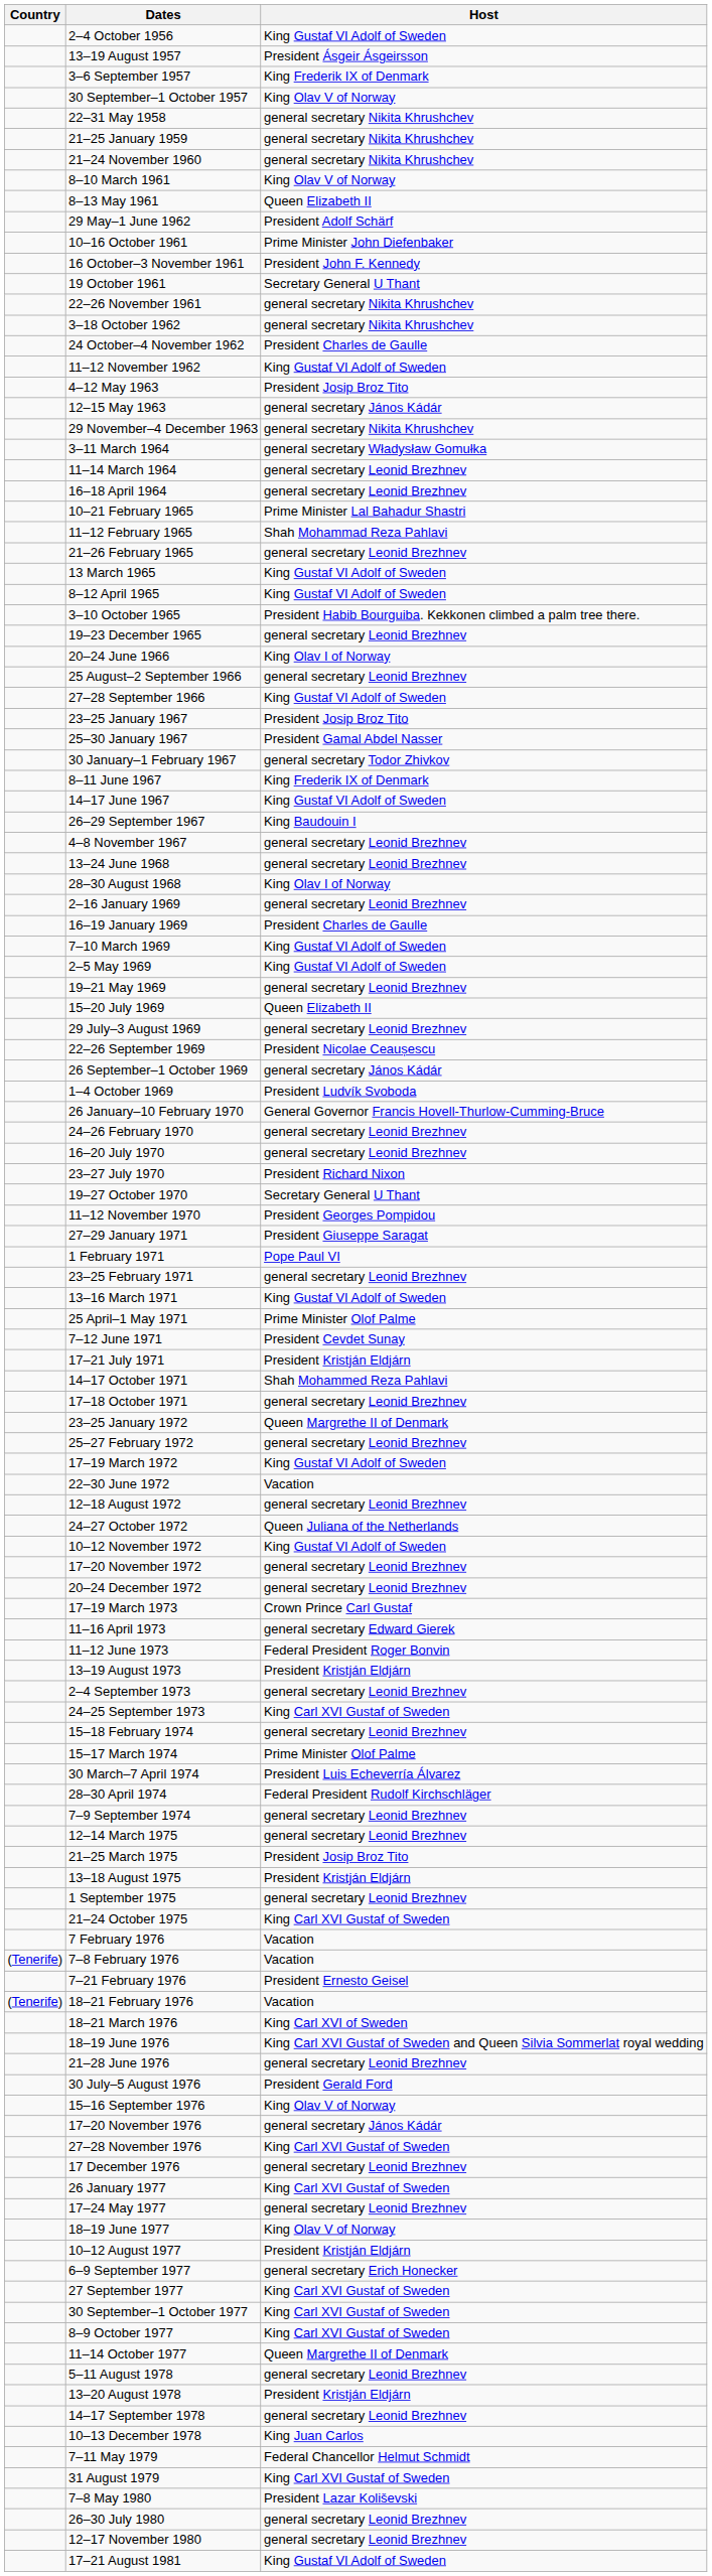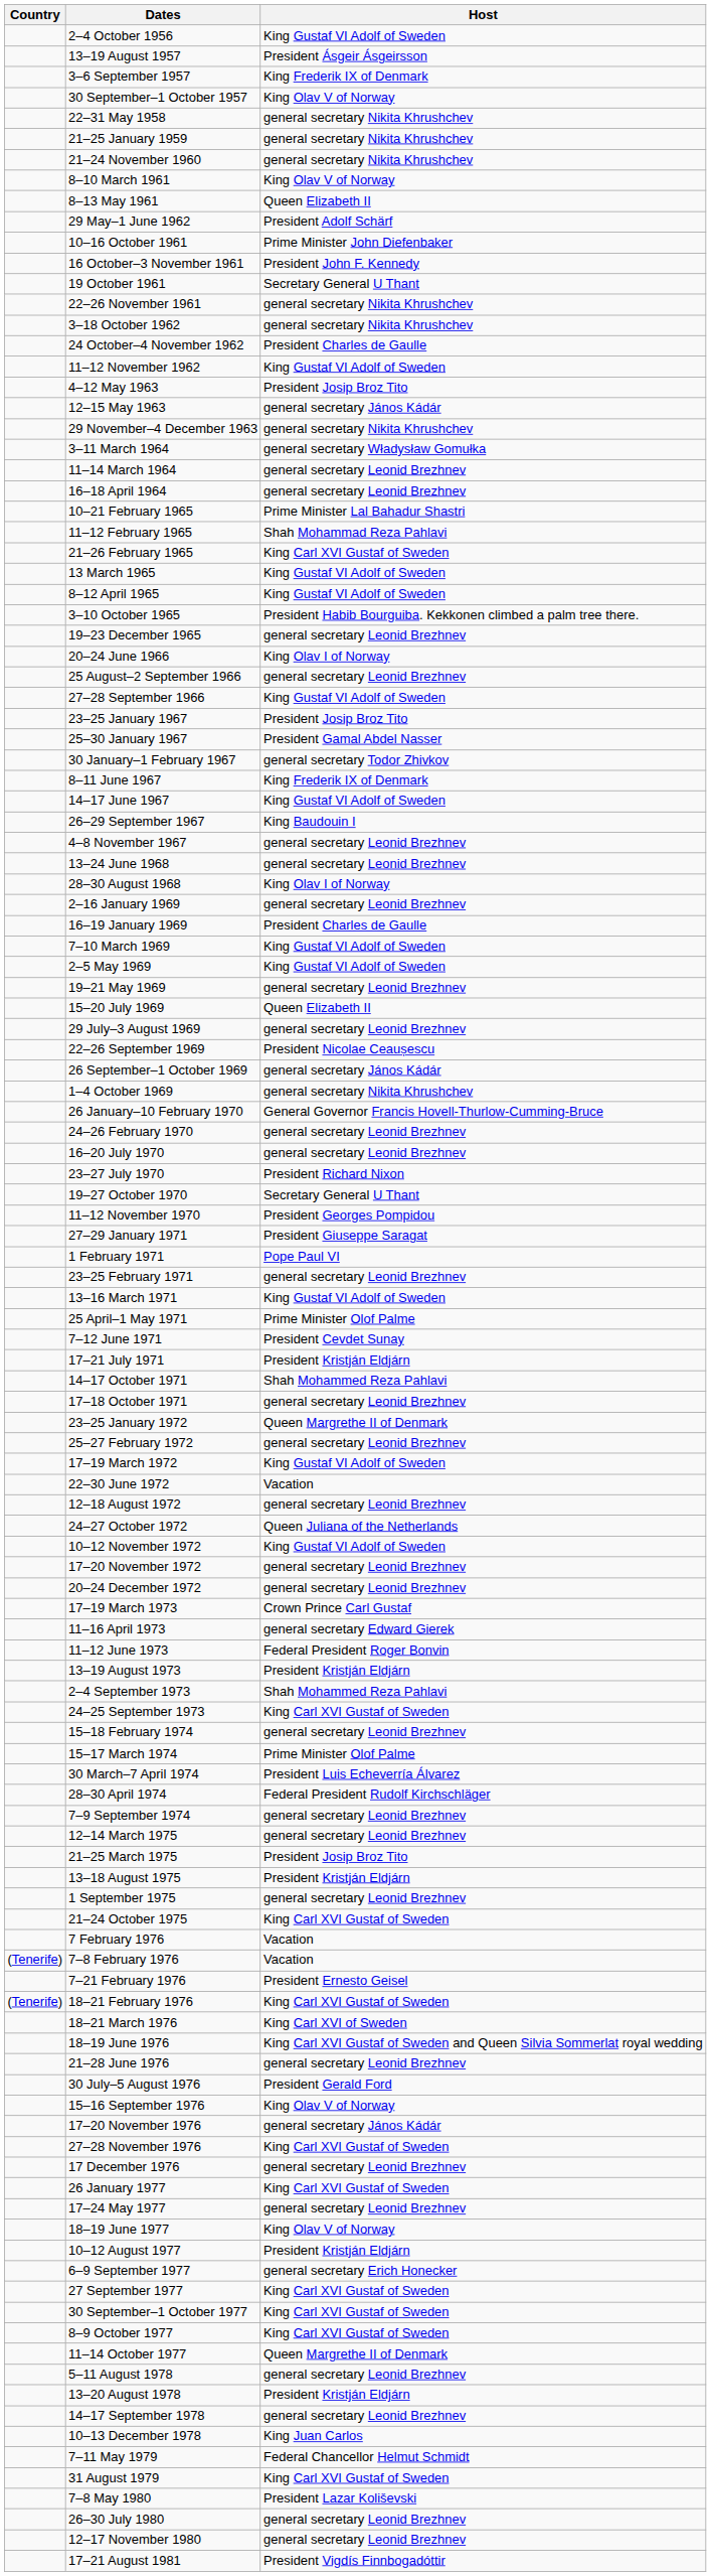21–26 February 1965 | Host: general secretary Leonid Brezhnev -> King Carl XVI Gustaf of Sweden
1–4 October 1969 | Host: President Ludvík Svoboda -> general secretary Nikita Khrushchev
2–4 September 1973 | Host: general secretary Leonid Brezhnev -> Shah Mohammed Reza Pahlavi
18–21 February 1976 | Host: Vacation -> King Carl XVI Gustaf of Sweden
17–21 August 1981 | Host: King Gustaf VI Adolf of Sweden -> President Vigdís Finnbogadóttir
